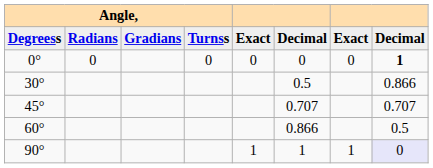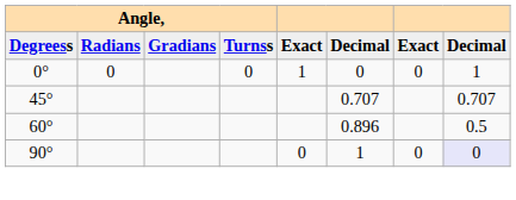0° | column 5: 0 -> 1
0° | column 8: bold -> normal
- row: 30° | 0.5 | 0.866
60° | column 6: 0.866 -> 0.896
90° | column 5: 1 -> 0
90° | column 7: 1 -> 0
